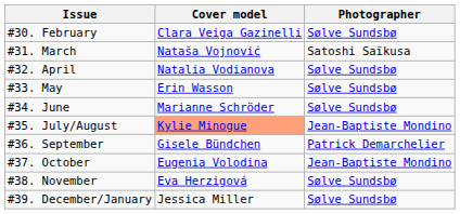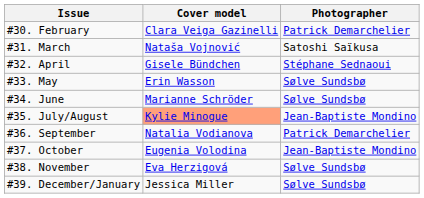#30. February | Photographer: Sølve Sundsbø -> Patrick Demarchelier
#32. April | Cover model: Natalia Vodianova -> Gisele Bündchen
#32. April | Photographer: Sølve Sundsbø -> Stéphane Sednaoui
#36. September | Cover model: Gisele Bündchen -> Natalia Vodianova
